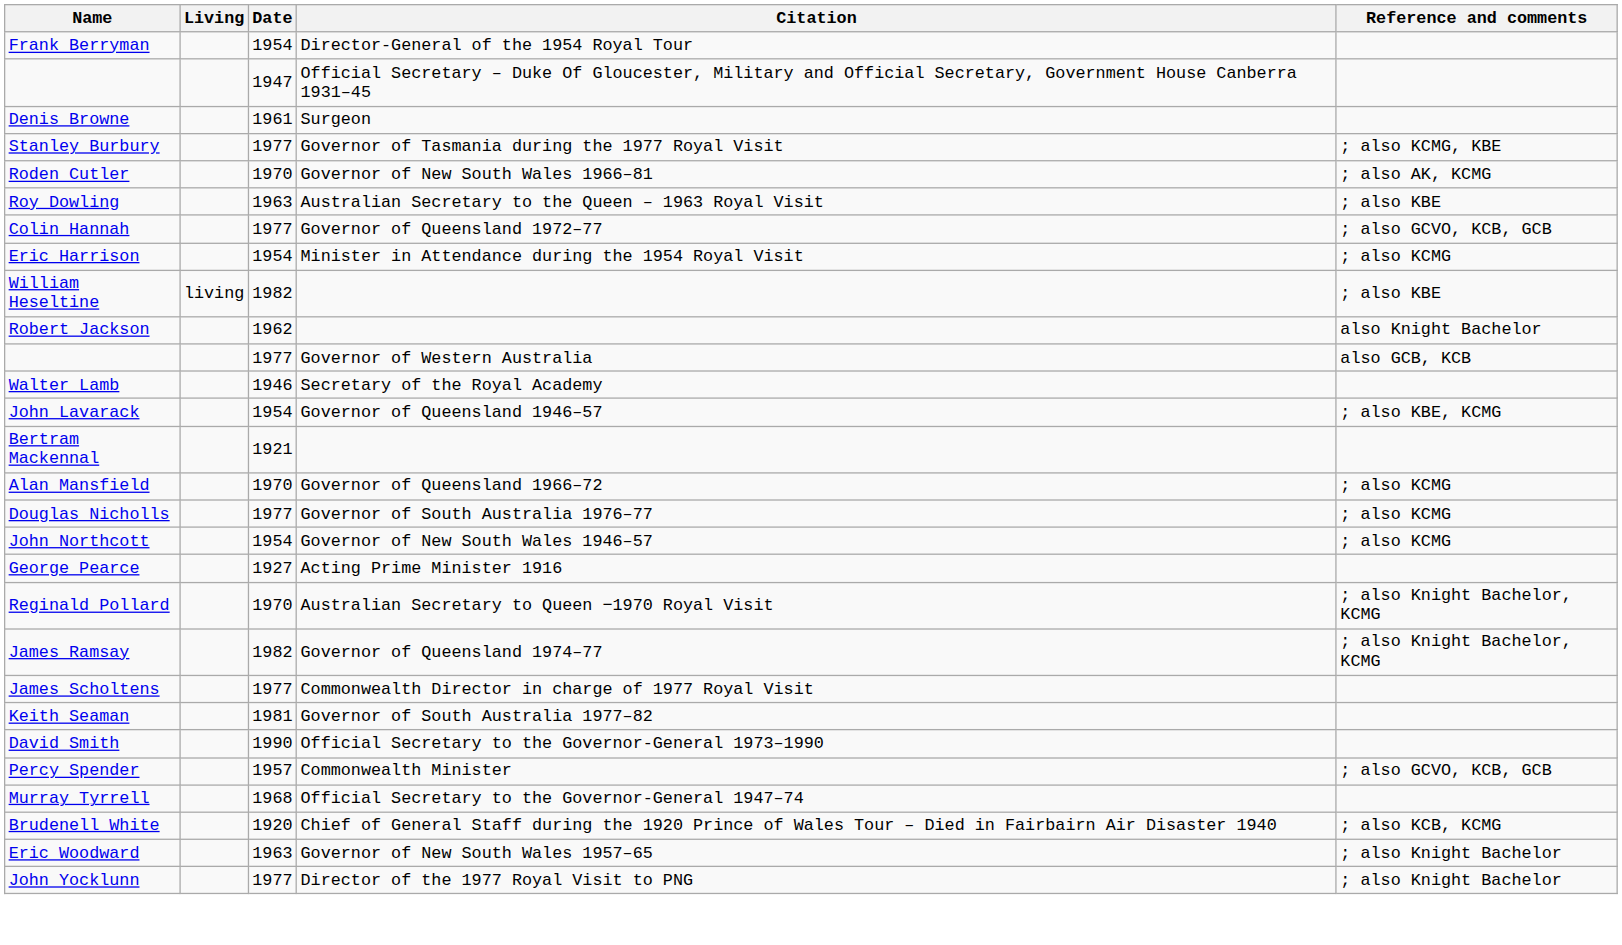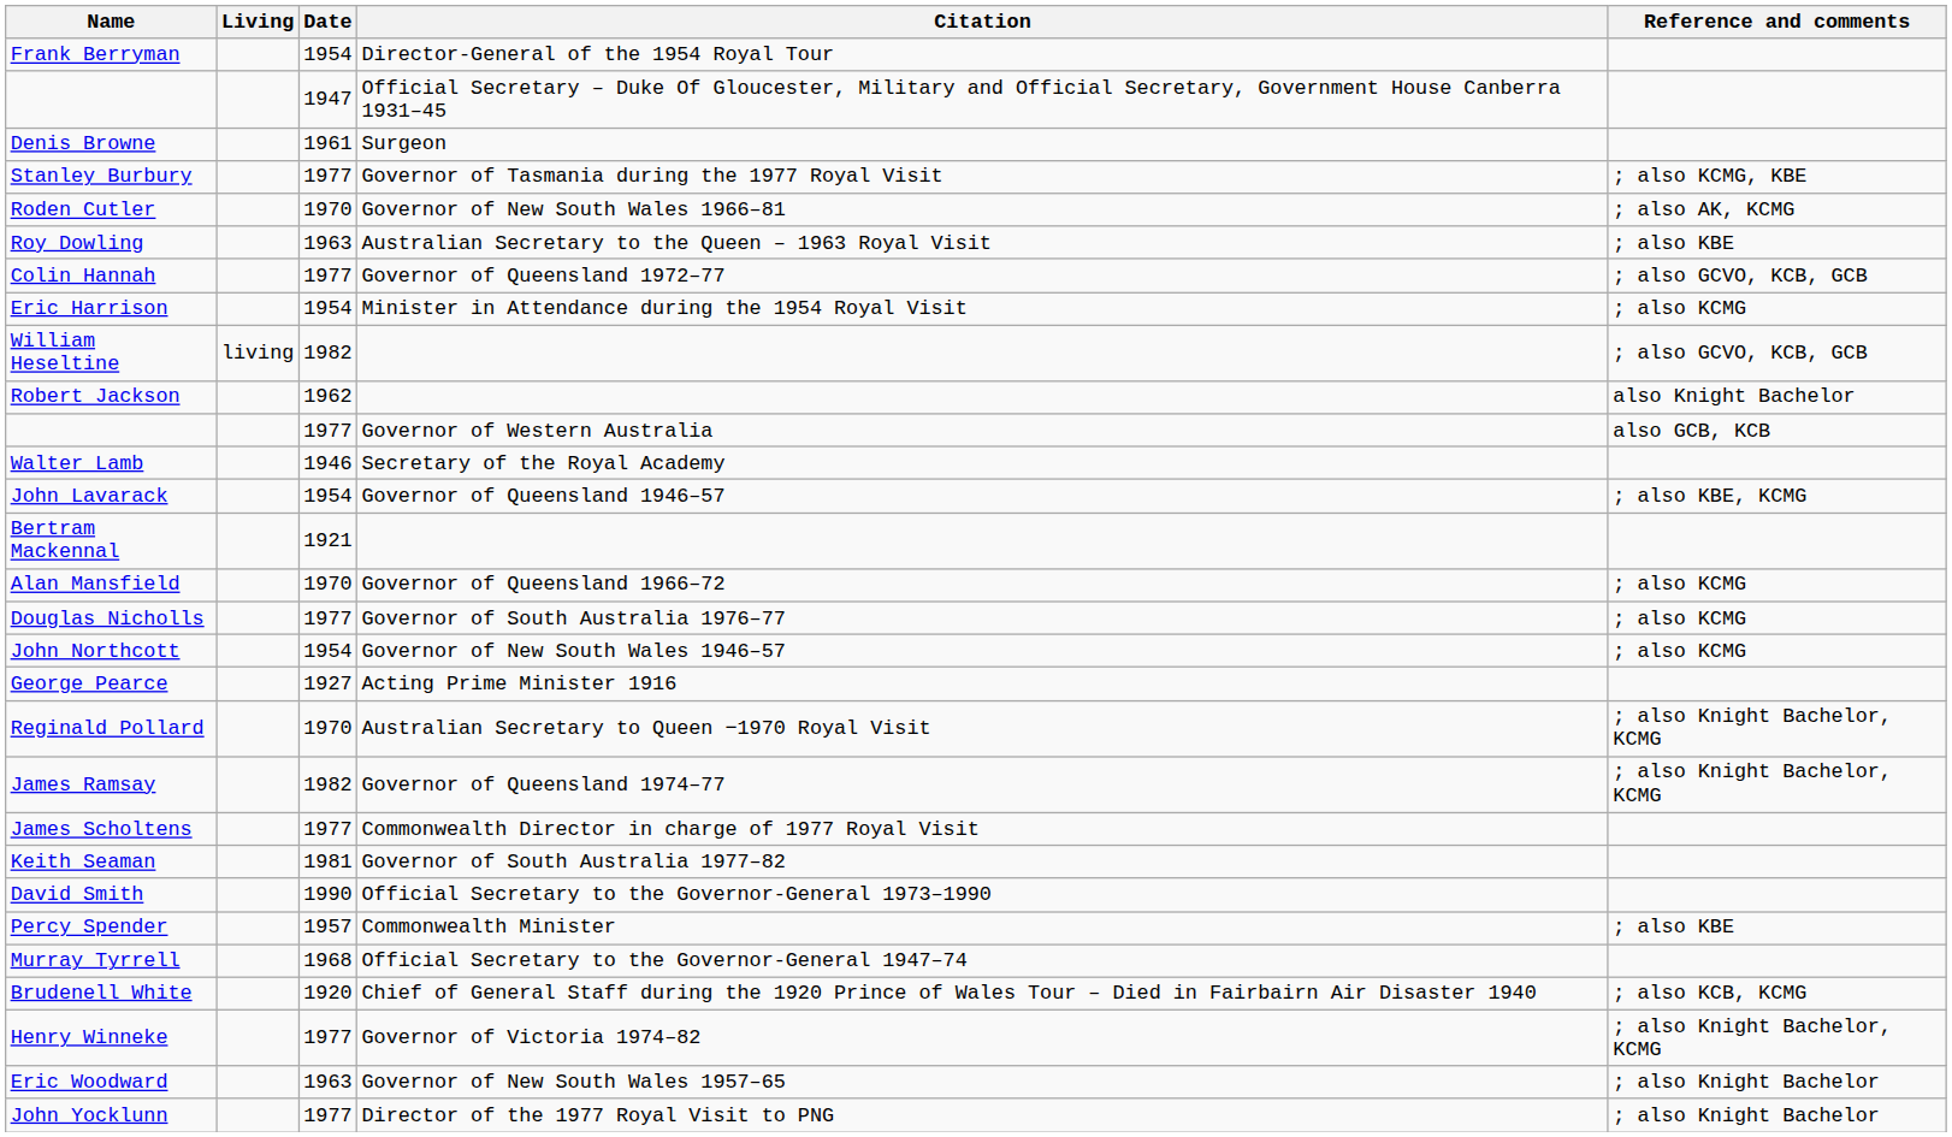William Heseltine | Reference and comments: ; also KBE -> ; also GCVO, KCB, GCB
Percy Spender | Reference and comments: ; also GCVO, KCB, GCB -> ; also KBE
+ row: Henry Winneke | 1977 | Governor of Victoria 1974–82 | ; also Knight Bachelor, KCMG
